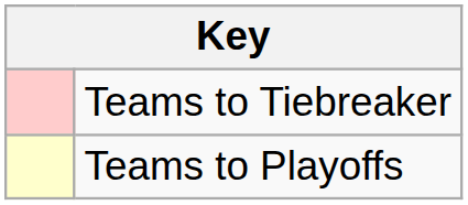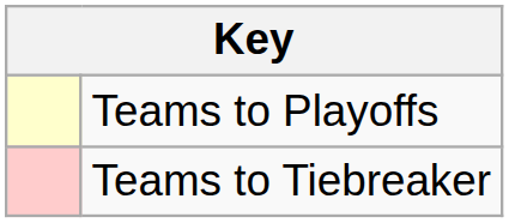rows swapped: Teams to Playoffs <-> Teams to Tiebreaker
